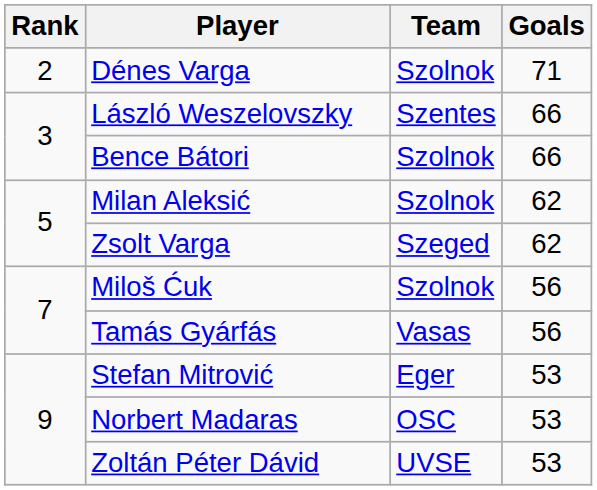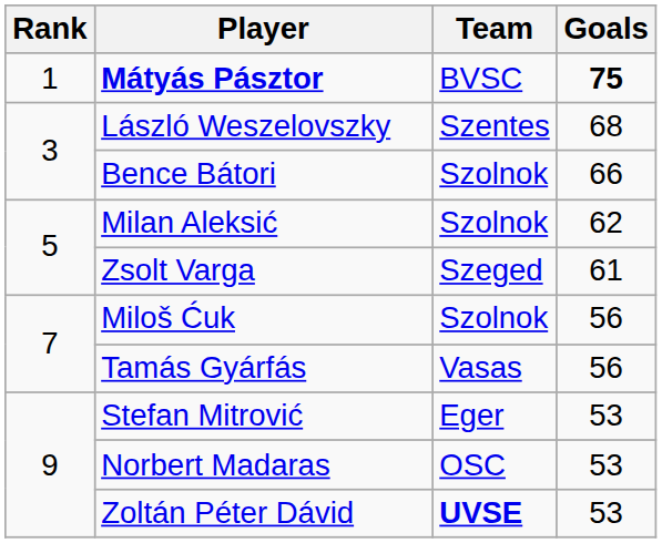+ row: 1 | Mátyás Pásztor | BVSC | 75
- row: 2 | Dénes Varga | Szolnok | 71
László Weszelovszky | Goals: 66 -> 68
Zsolt Varga | Goals: 62 -> 61
Zoltán Péter Dávid | Team: normal -> bold
